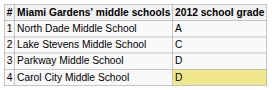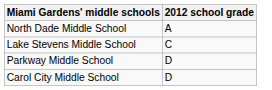- column: # | 1 | 2 | 3 | 4
Carol City Middle School | 2012 school grade: khaki background -> no background
